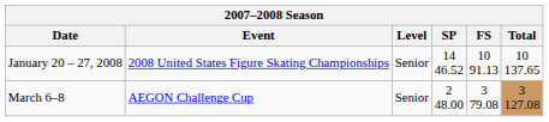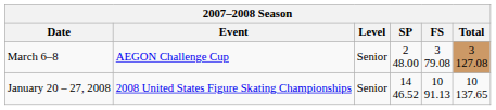rows swapped: March 6–8 <-> January 20 – 27, 2008
